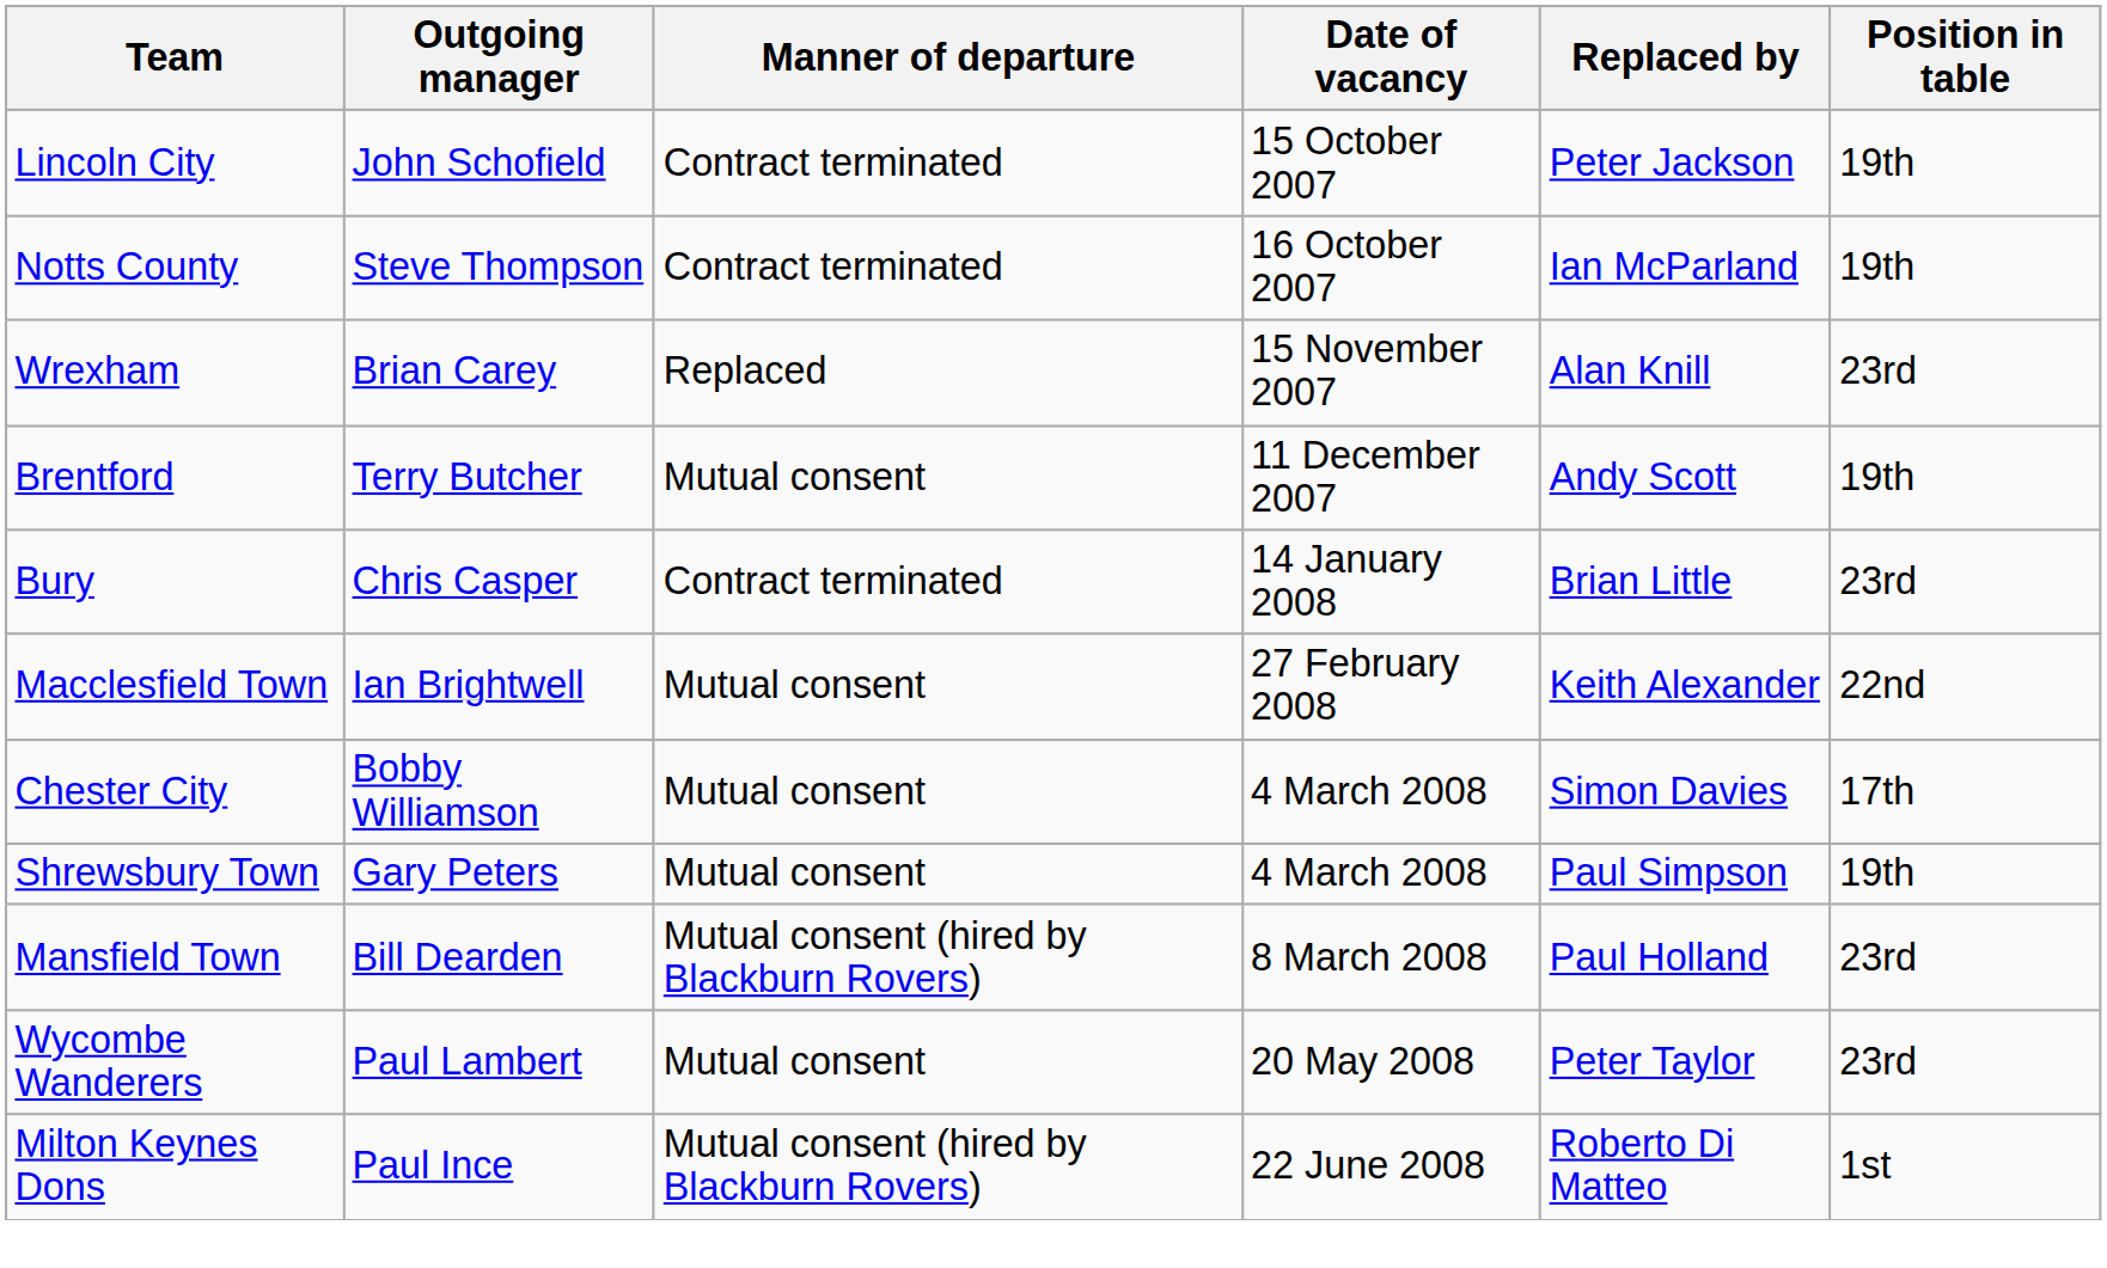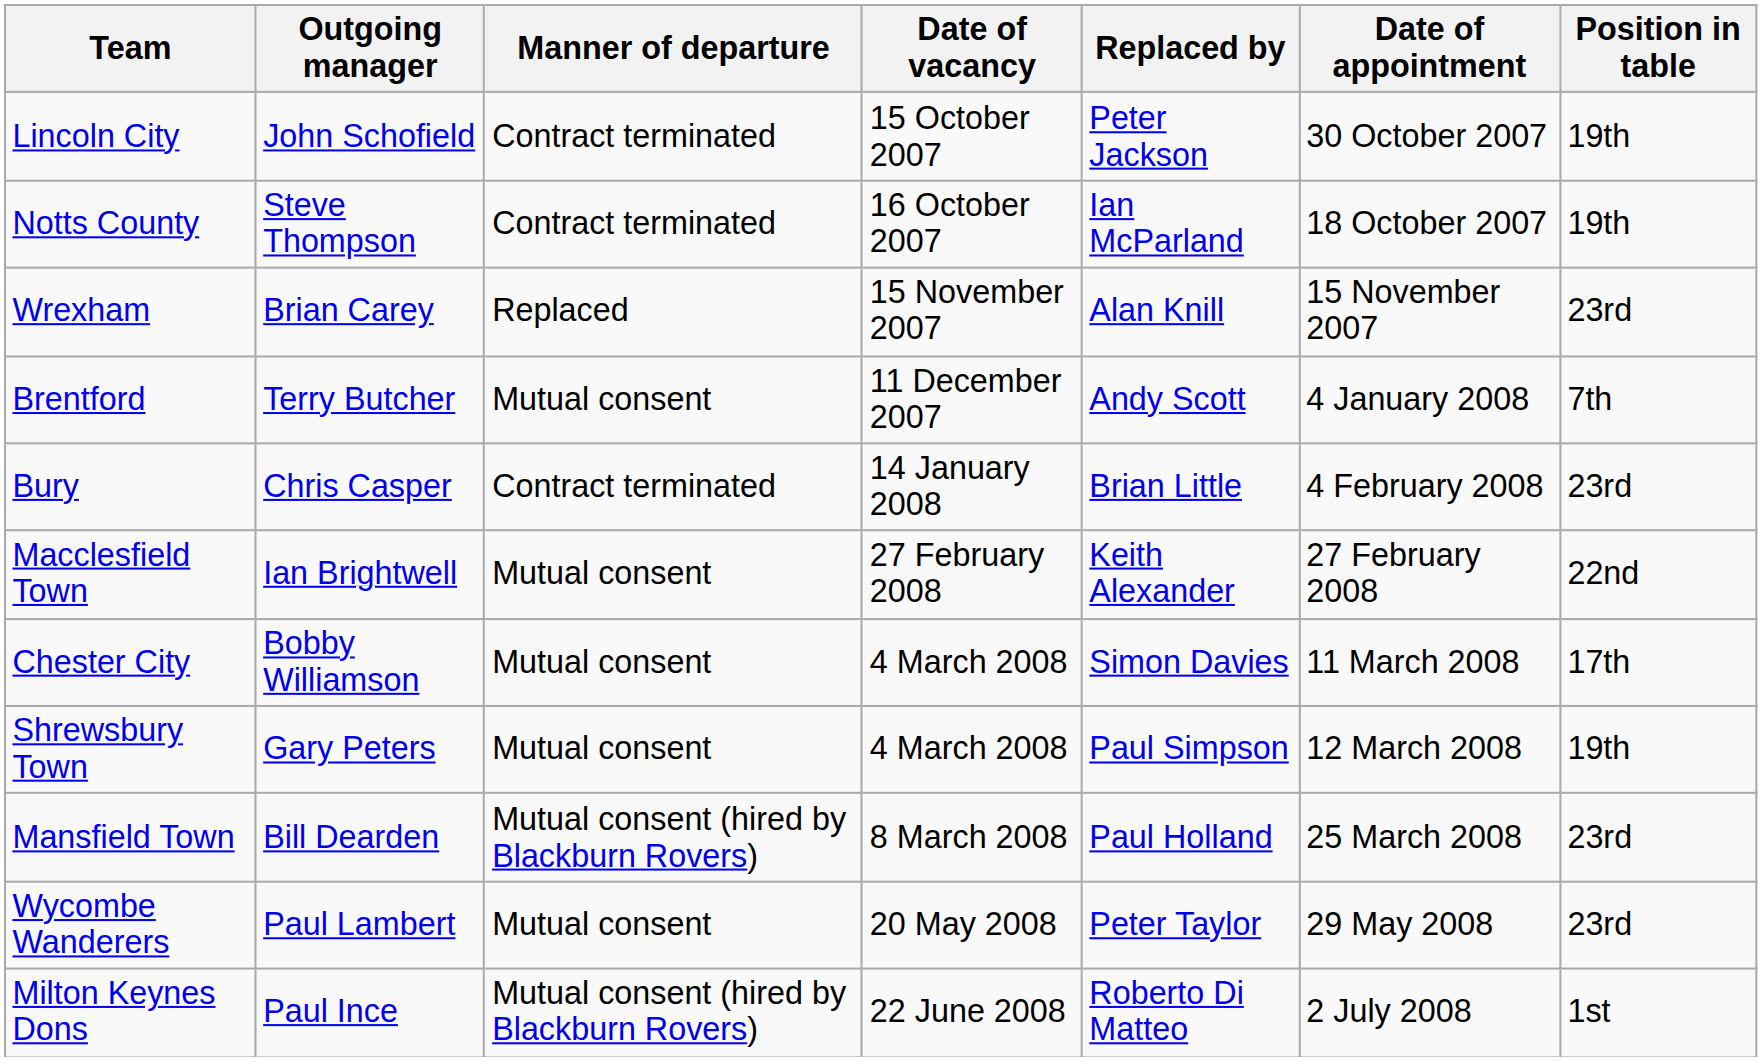+ column: Date of appointment | 30 October 2007 | 18 October 2007 | 15 November 2007 | 4 January 2008 | 4 February 2008 | 27 February 2008 | 11 March 2008 | 12 March 2008 | 25 March 2008 | 29 May 2008 | 2 July 2008
Brentford | Position in table: 19th -> 7th
